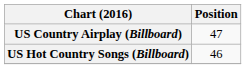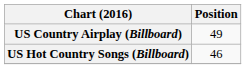US Country Airplay (Billboard) | Position: 47 -> 49
